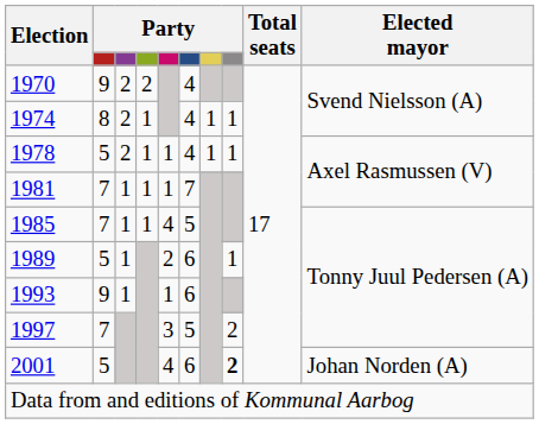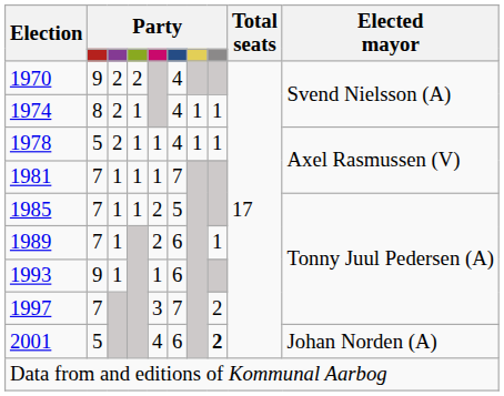1985 | column 5: 4 -> 2
1989 | column 2: 5 -> 7
1997 | column 6: 5 -> 7
